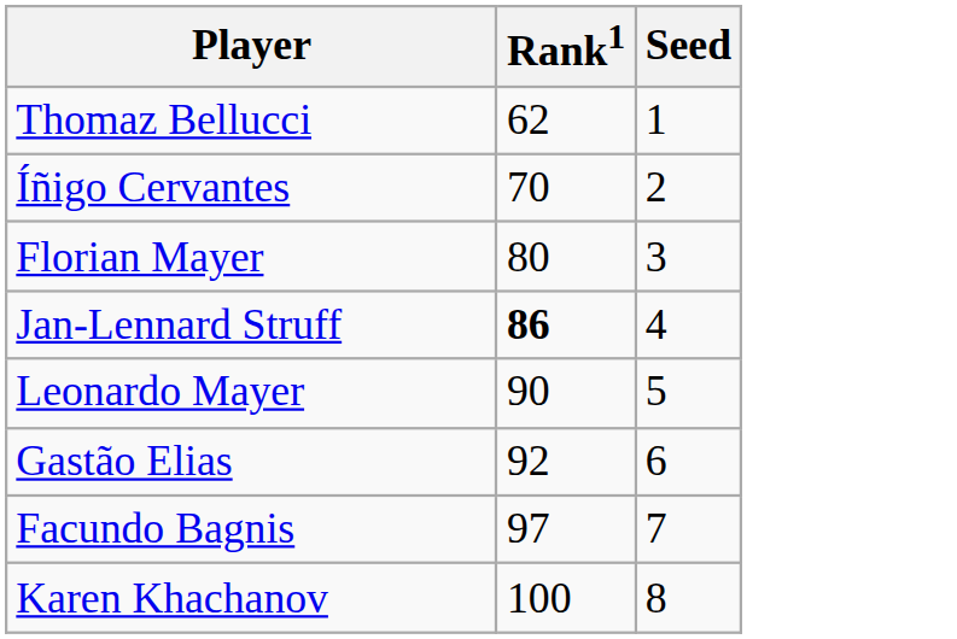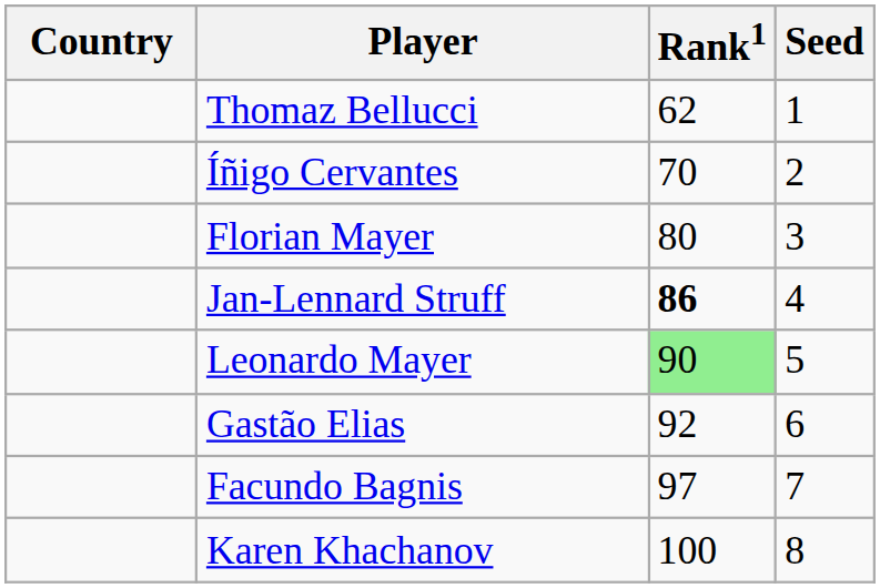+ column: Country
Leonardo Mayer | Rank1: no background -> lightgreen background
